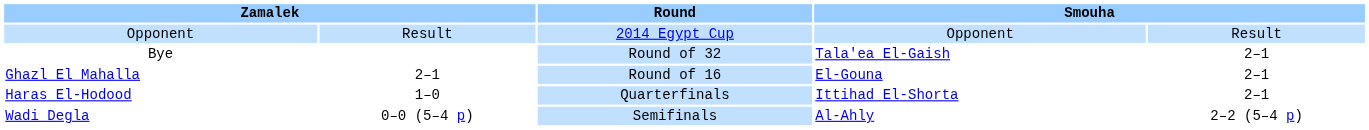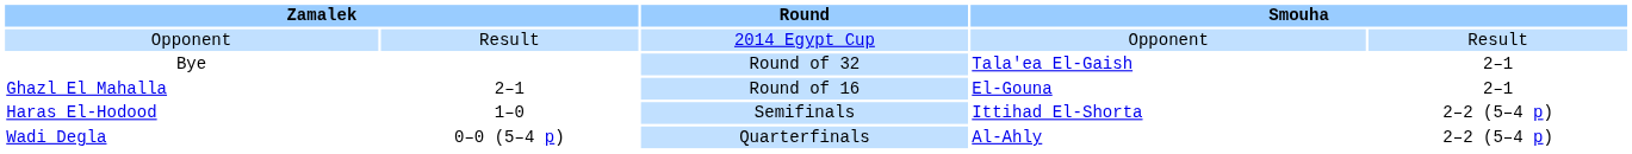Haras El-Hodood | Round: Quarterfinals -> Semifinals
Haras El-Hodood | column 5: 2–1 -> 2–2 (5–4 p)
Wadi Degla | Round: Semifinals -> Quarterfinals
